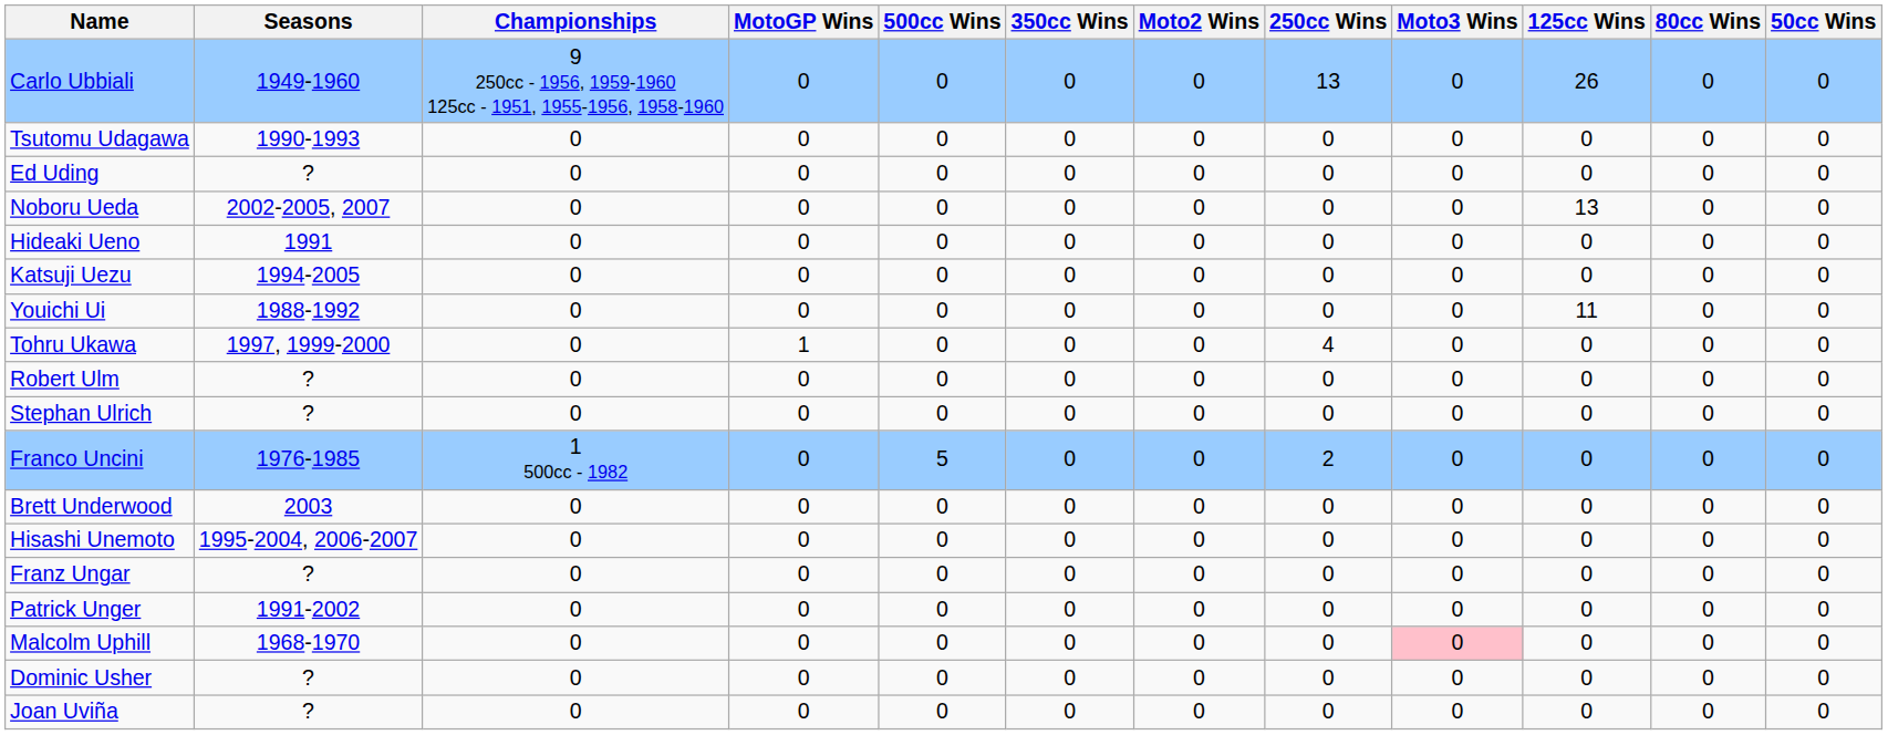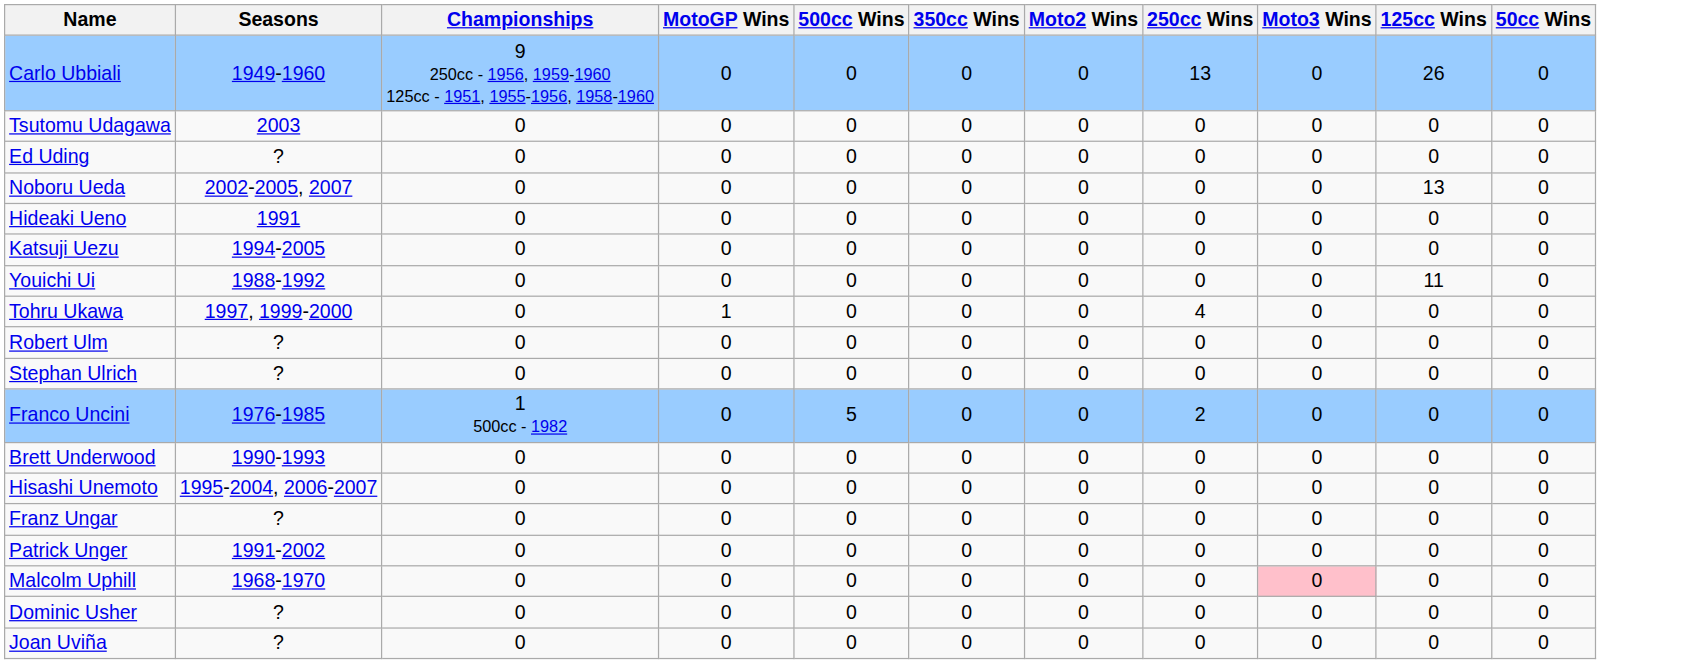- column: 80cc Wins | 0 | 0 | 0 | 0 | 0 | 0 | 0 | 0 | 0 | 0 | 0 | 0 | 0 | 0 | 0 | 0 | 0 | 0
Tsutomu Udagawa | Seasons: 1990-1993 -> 2003
Brett Underwood | Seasons: 2003 -> 1990-1993
